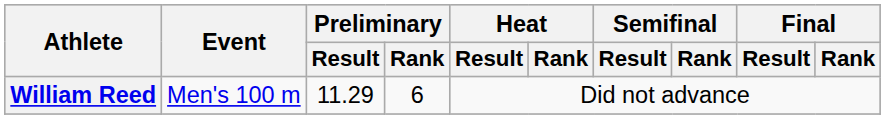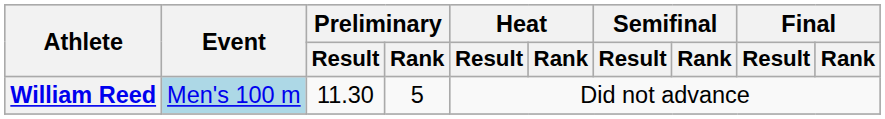William Reed | Event: no background -> lightblue background
William Reed | Preliminary / Result: 11.29 -> 11.30
William Reed | Preliminary / Rank: 6 -> 5
